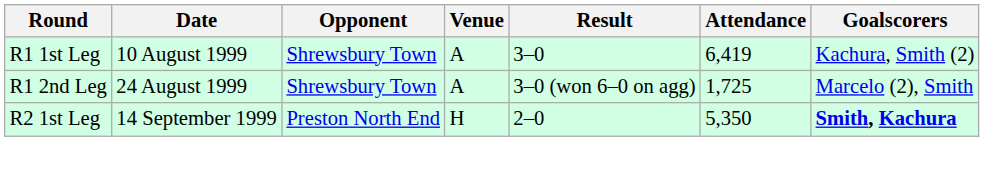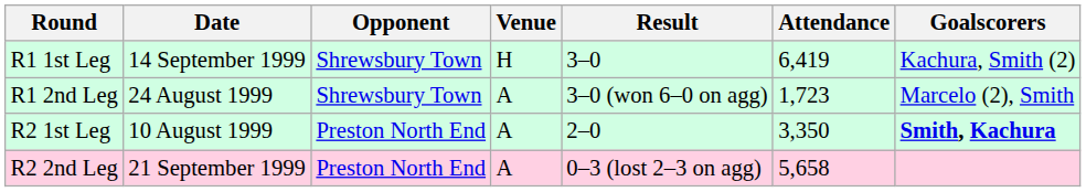R1 1st Leg | Date: 10 August 1999 -> 14 September 1999
R1 1st Leg | Venue: A -> H
R1 2nd Leg | Attendance: 1,725 -> 1,723
R2 1st Leg | Date: 14 September 1999 -> 10 August 1999
R2 1st Leg | Venue: H -> A
R2 1st Leg | Attendance: 5,350 -> 3,350
+ row: R2 2nd Leg | 21 September 1999 | Preston North End | A | 0–3 (lost 2–3 on agg) | 5,658
